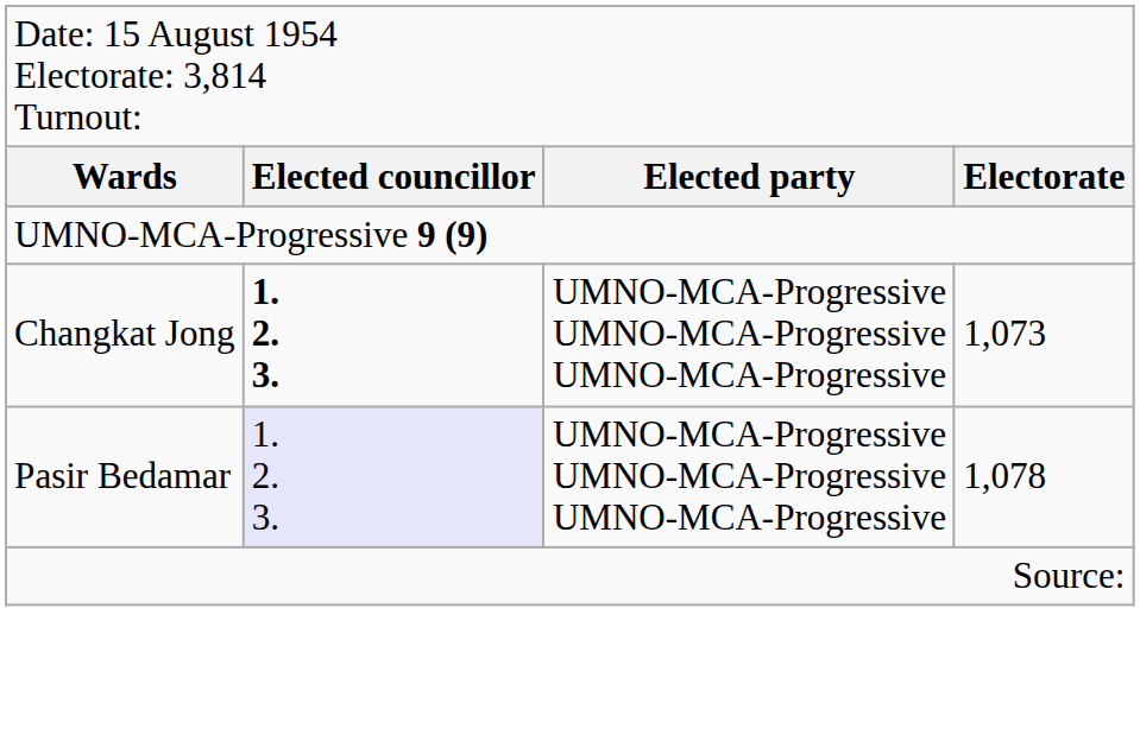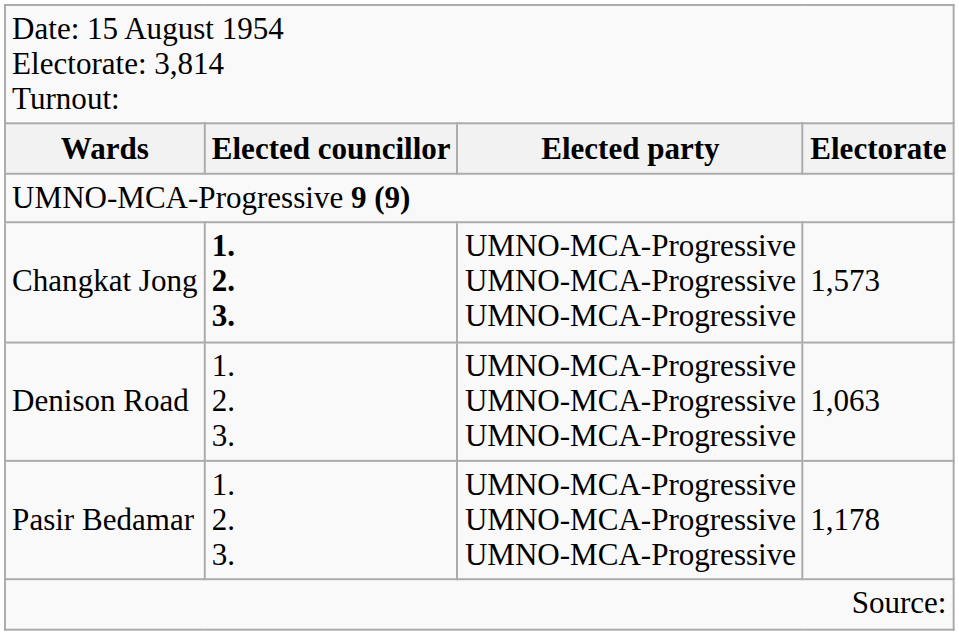Changkat Jong | column 4: 1,073 -> 1,573
+ row: Denison Road | 1. 2. 3. | UMNO-MCA-Progressive UMNO-MCA-Progressive UMNO-MCA-Progressive | 1,063
Pasir Bedamar | column 2: lavender background -> no background
Pasir Bedamar | column 4: 1,078 -> 1,178
